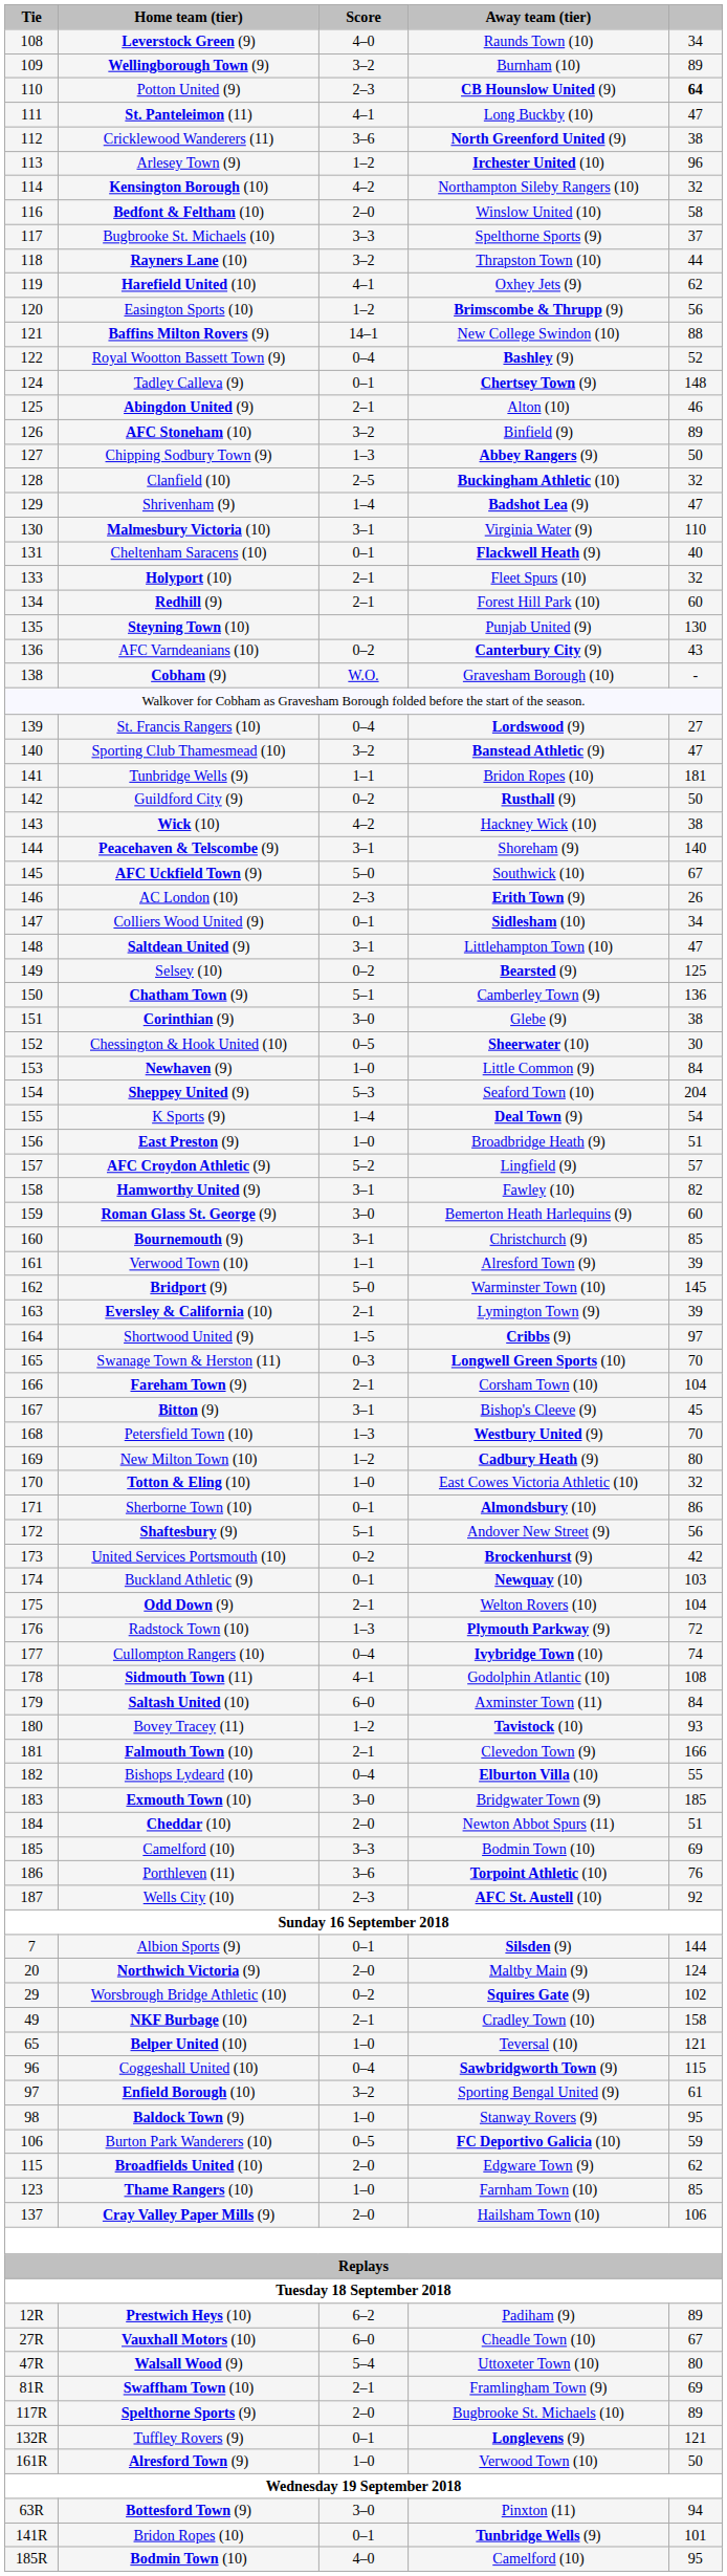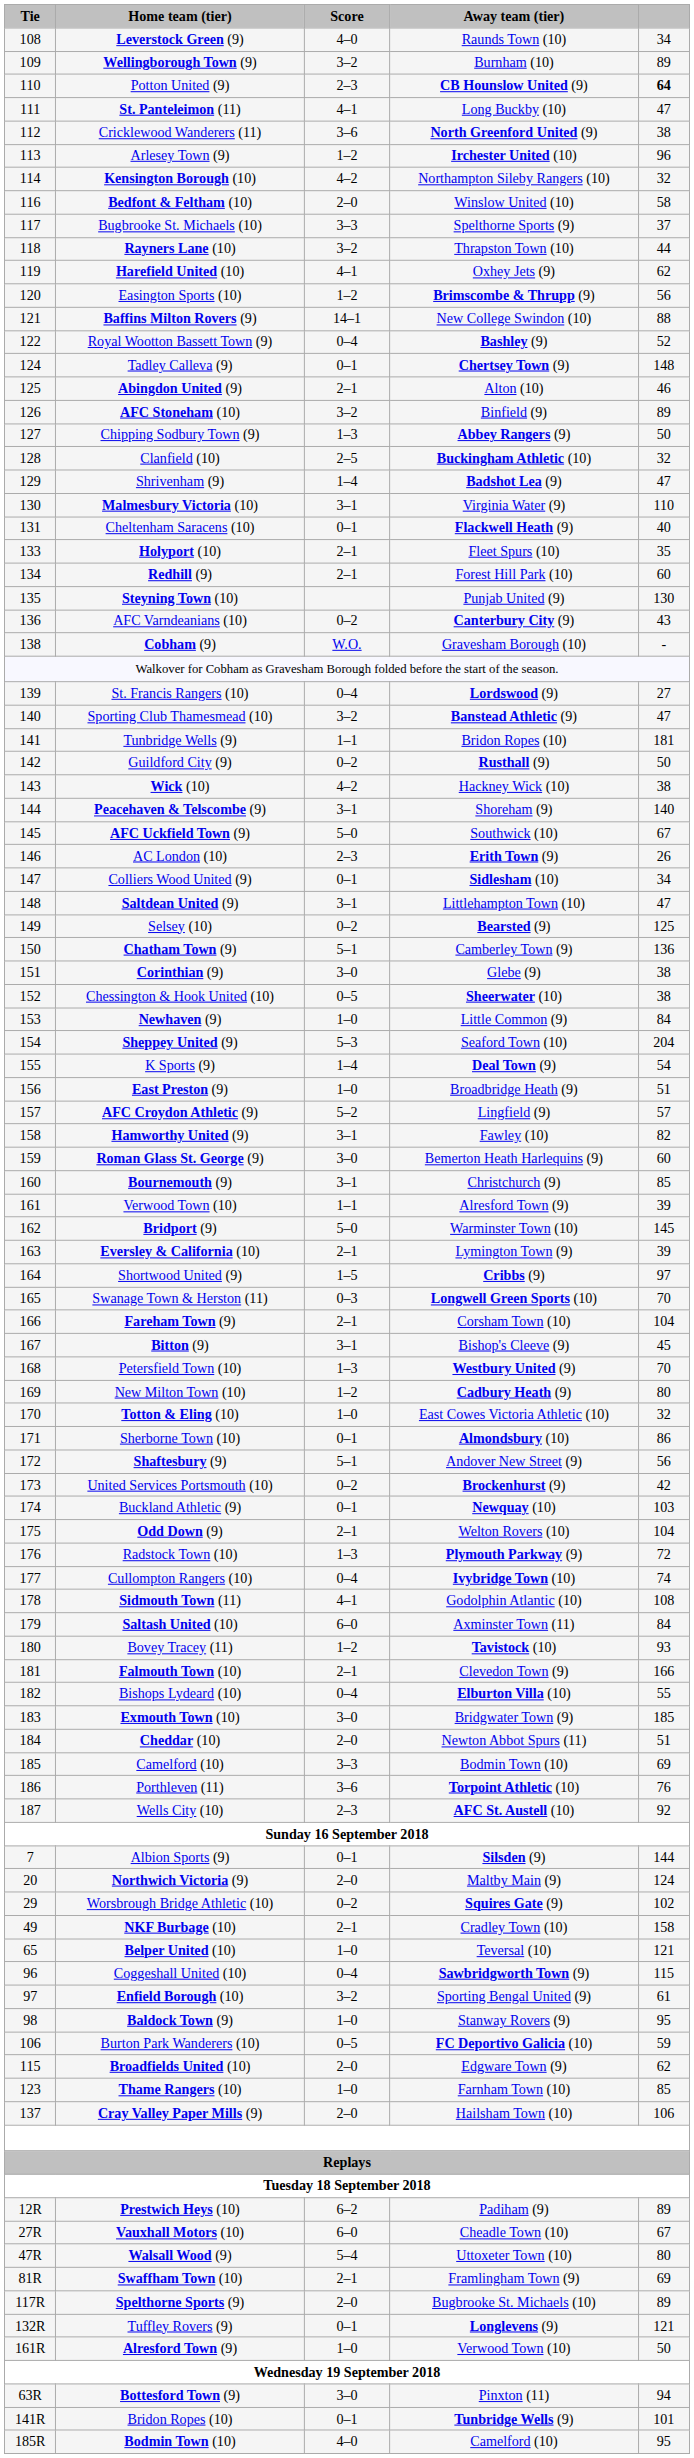Holyport (10) | column 5: 32 -> 35
Chessington & Hook United (10) | column 5: 30 -> 38
